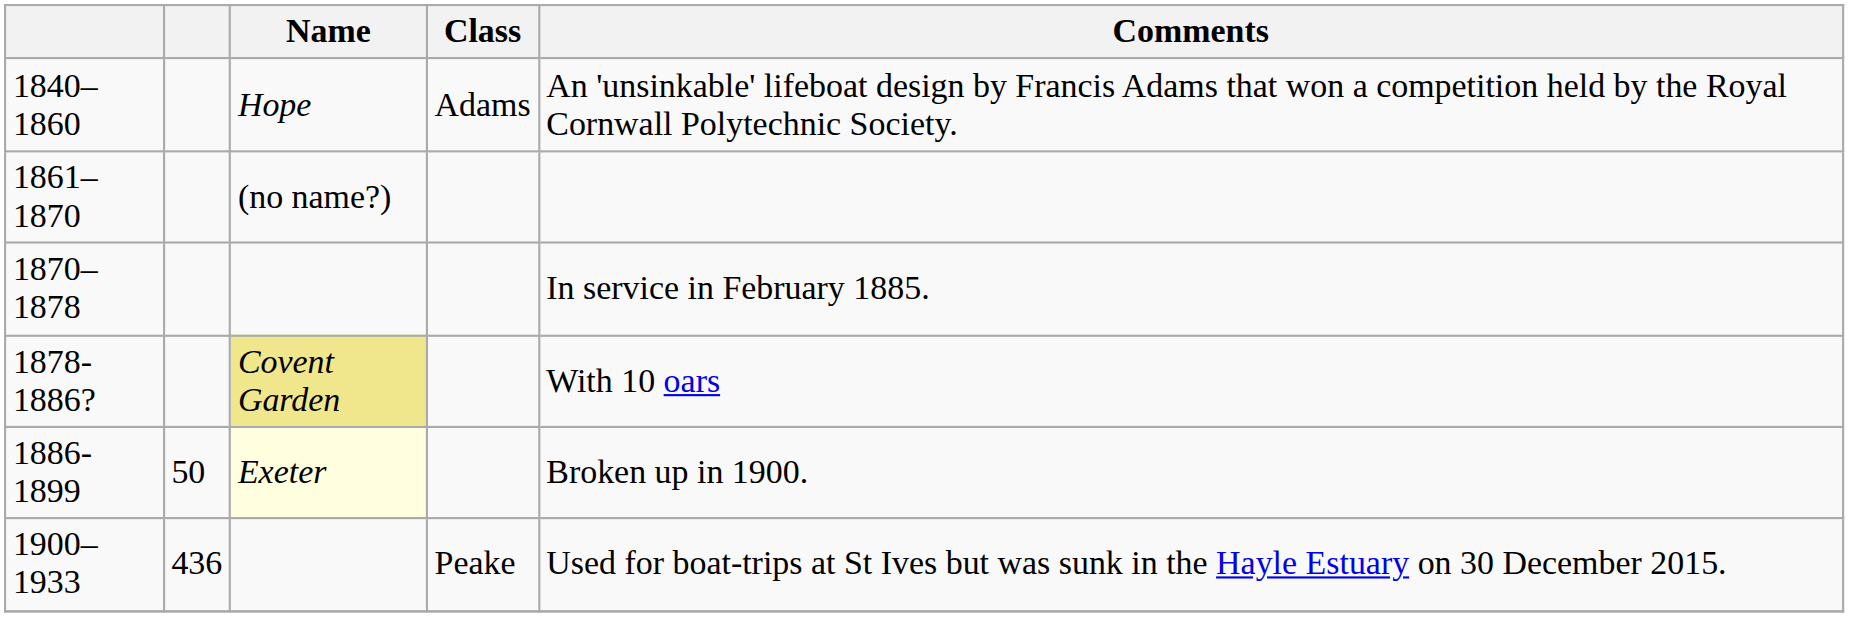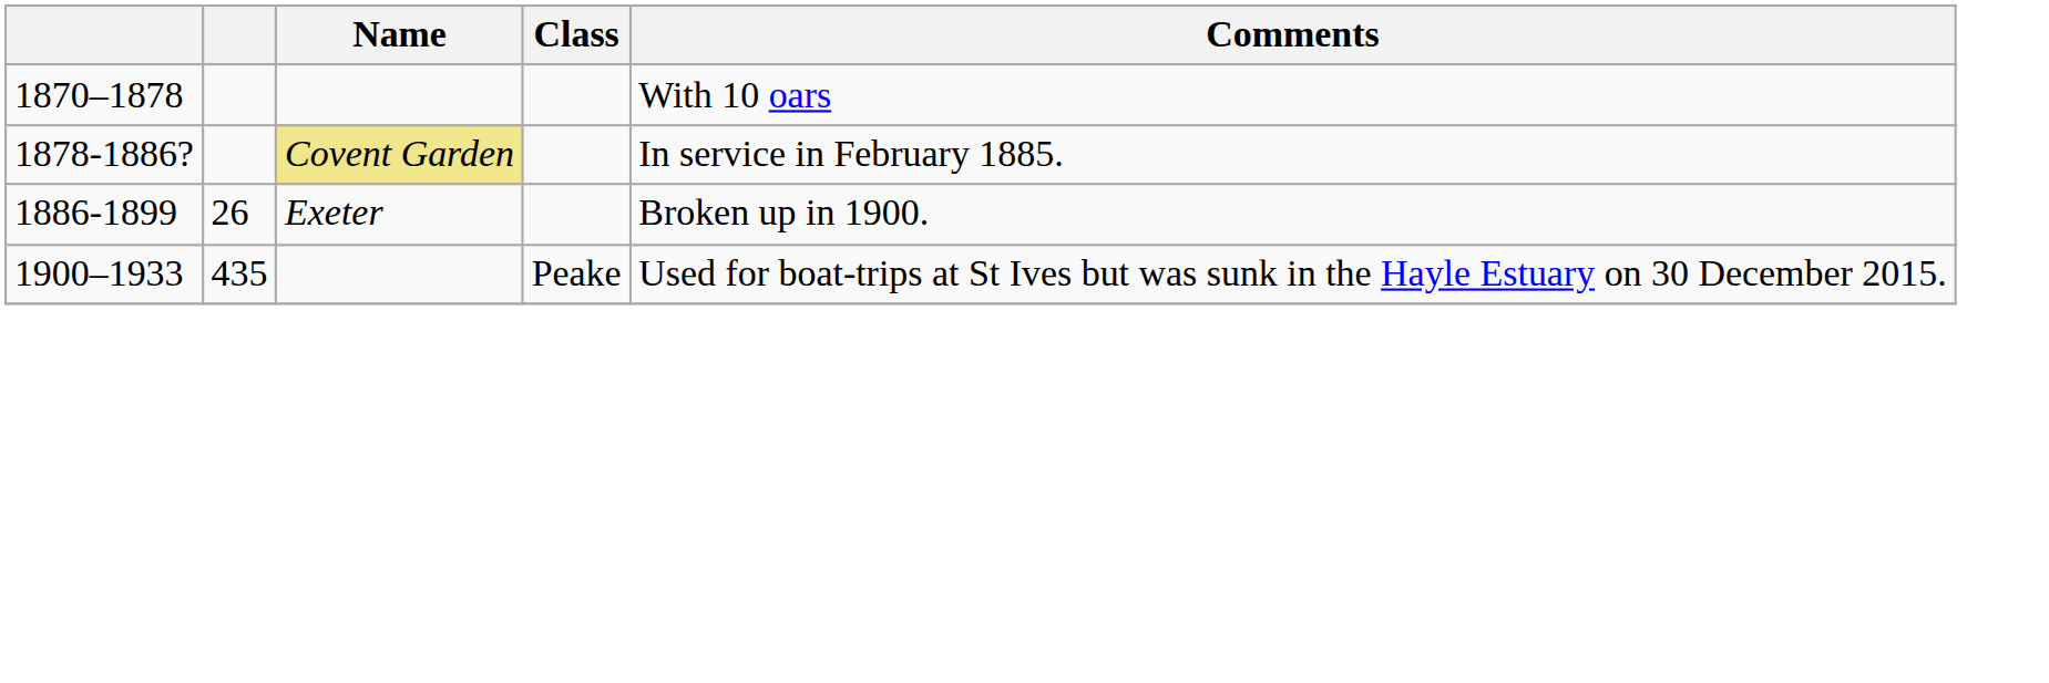- row: 1840–1860 | Hope | Adams | An 'unsinkable' lifeboat design by Francis Adams that won a competition held by the Royal Cornwall Polytechnic Society.
- row: 1861–1870 | (no name?)
1870–1878 | Comments: In service in February 1885. -> With 10 oars
1878-1886? | Comments: With 10 oars -> In service in February 1885.
1886-1899 | column 2: 50 -> 26
1886-1899 | Name: lightyellow background -> no background
1900–1933 | column 2: 436 -> 435
